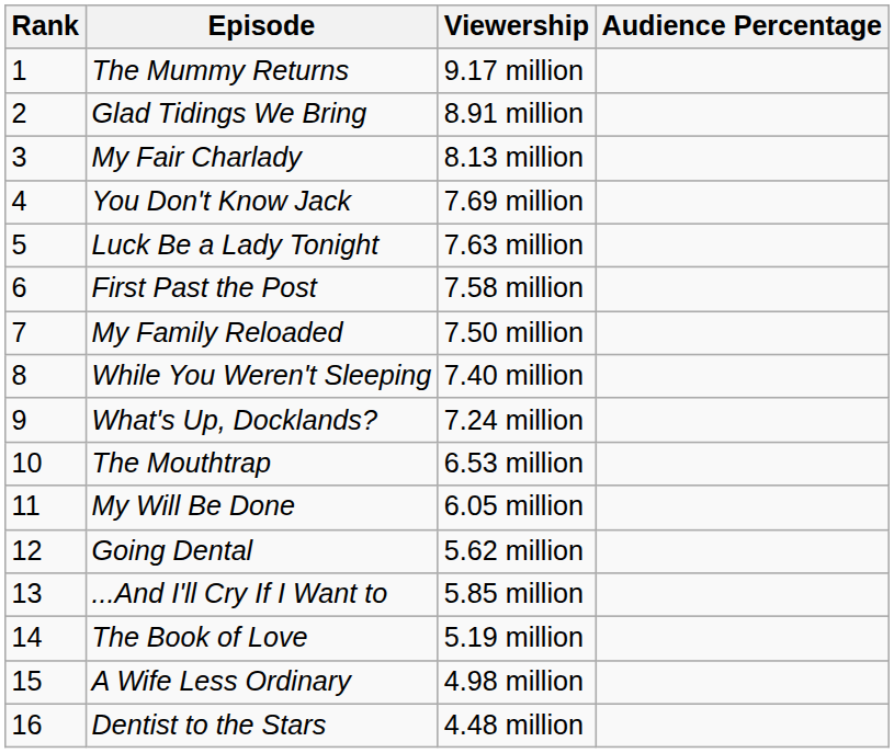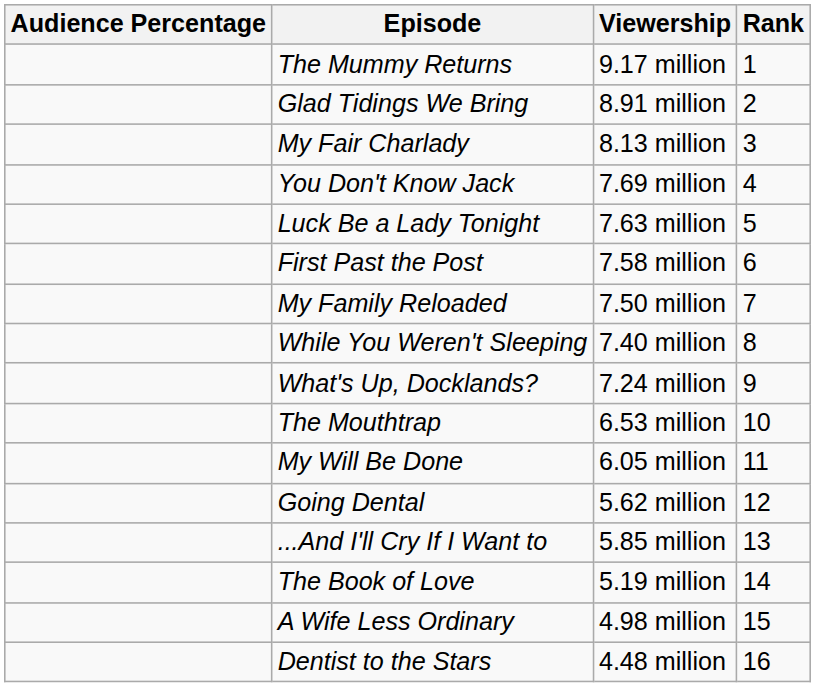columns swapped: Rank <-> Audience Percentage
